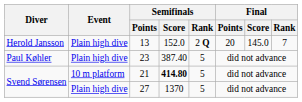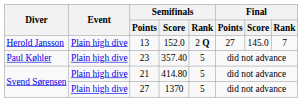13 | Final / Points: 20 -> 27
23 | Semifinals / Score: 387.40 -> 357.40
21 | Event: 10 m platform -> Plain high dive
21 | Semifinals / Score: bold -> normal
